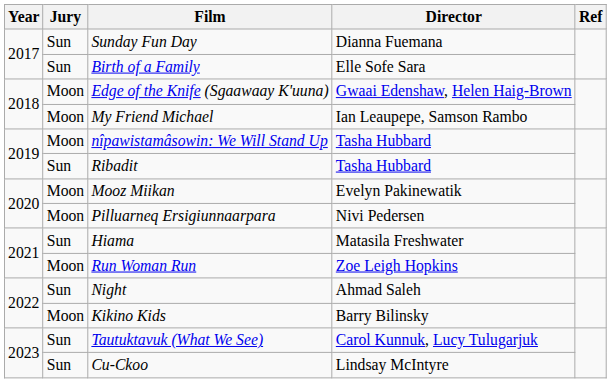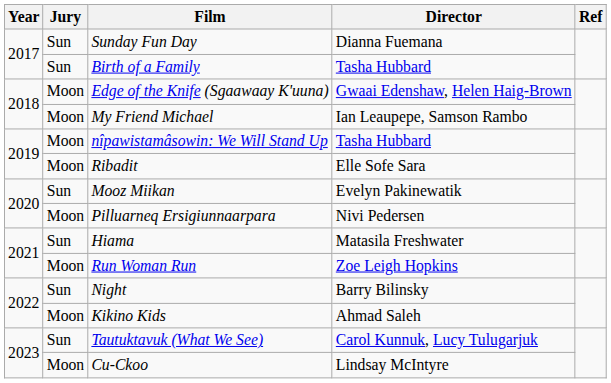Birth of a Family | Director: Elle Sofe Sara -> Tasha Hubbard
Ribadit | Jury: Sun -> Moon
Ribadit | Director: Tasha Hubbard -> Elle Sofe Sara
Mooz Miikan | Jury: Moon -> Sun
Night | Director: Ahmad Saleh -> Barry Bilinsky
Kikino Kids | Director: Barry Bilinsky -> Ahmad Saleh
Cu-Ckoo | Jury: Sun -> Moon
